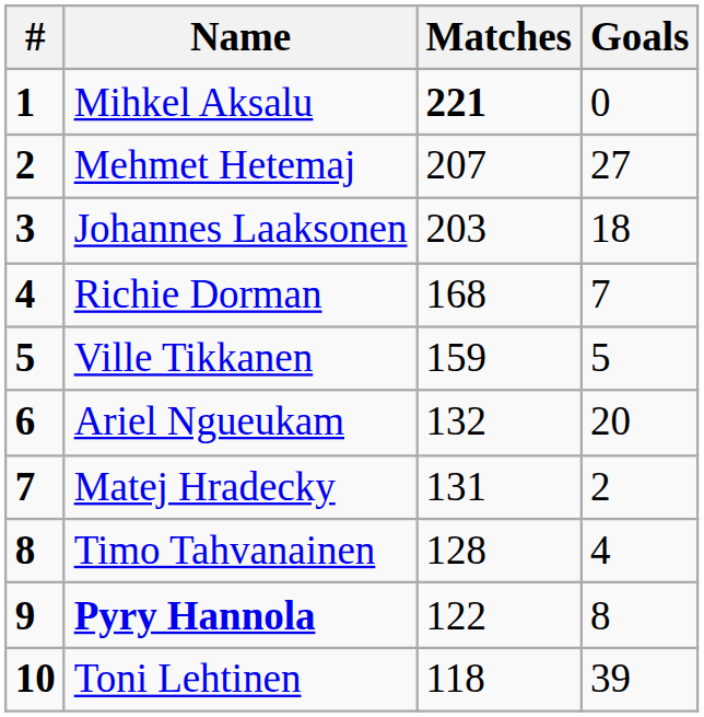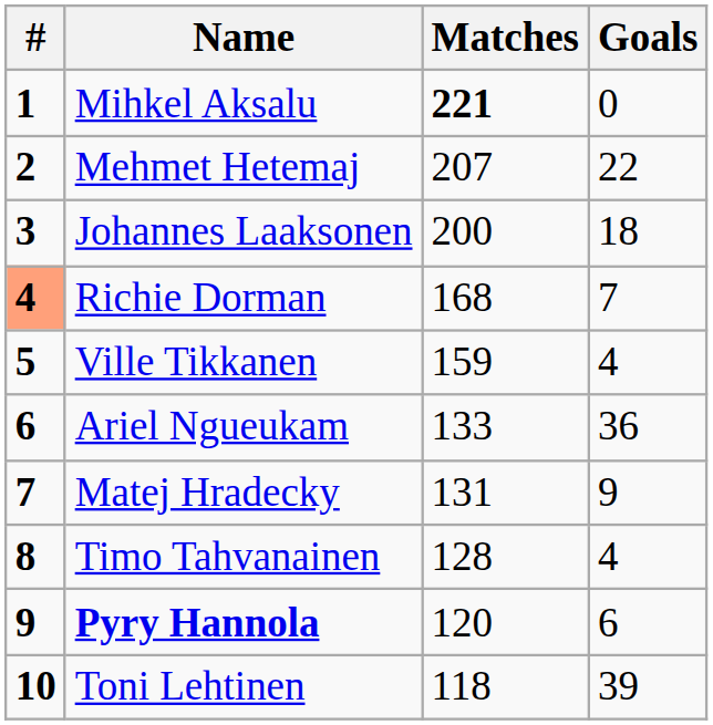Mehmet Hetemaj | Goals: 27 -> 22
Johannes Laaksonen | Matches: 203 -> 200
Richie Dorman | #: no background -> lightsalmon background
Ville Tikkanen | Goals: 5 -> 4
Ariel Ngueukam | Matches: 132 -> 133
Ariel Ngueukam | Goals: 20 -> 36
Matej Hradecky | Goals: 2 -> 9
Pyry Hannola | Matches: 122 -> 120
Pyry Hannola | Goals: 8 -> 6
